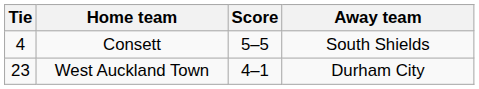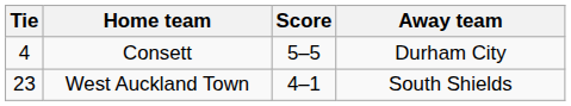Consett | Away team: South Shields -> Durham City
West Auckland Town | Away team: Durham City -> South Shields
